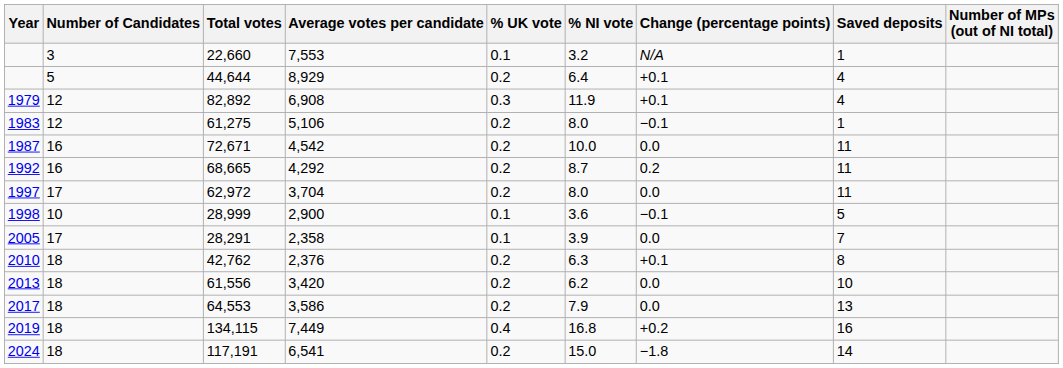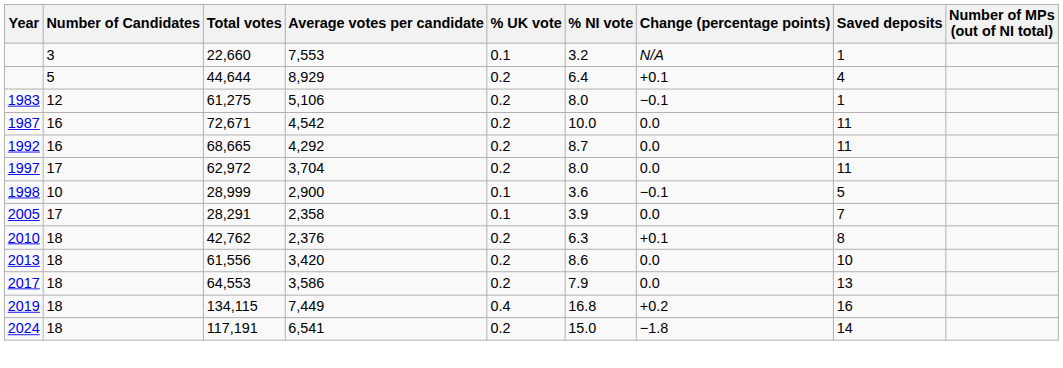- row: 1979 | 12 | 82,892 | 6,908 | 0.3 | 11.9 | +0.1 | 4
68,665 | Change (percentage points): 0.2 -> 0.0
61,556 | % NI vote: 6.2 -> 8.6
